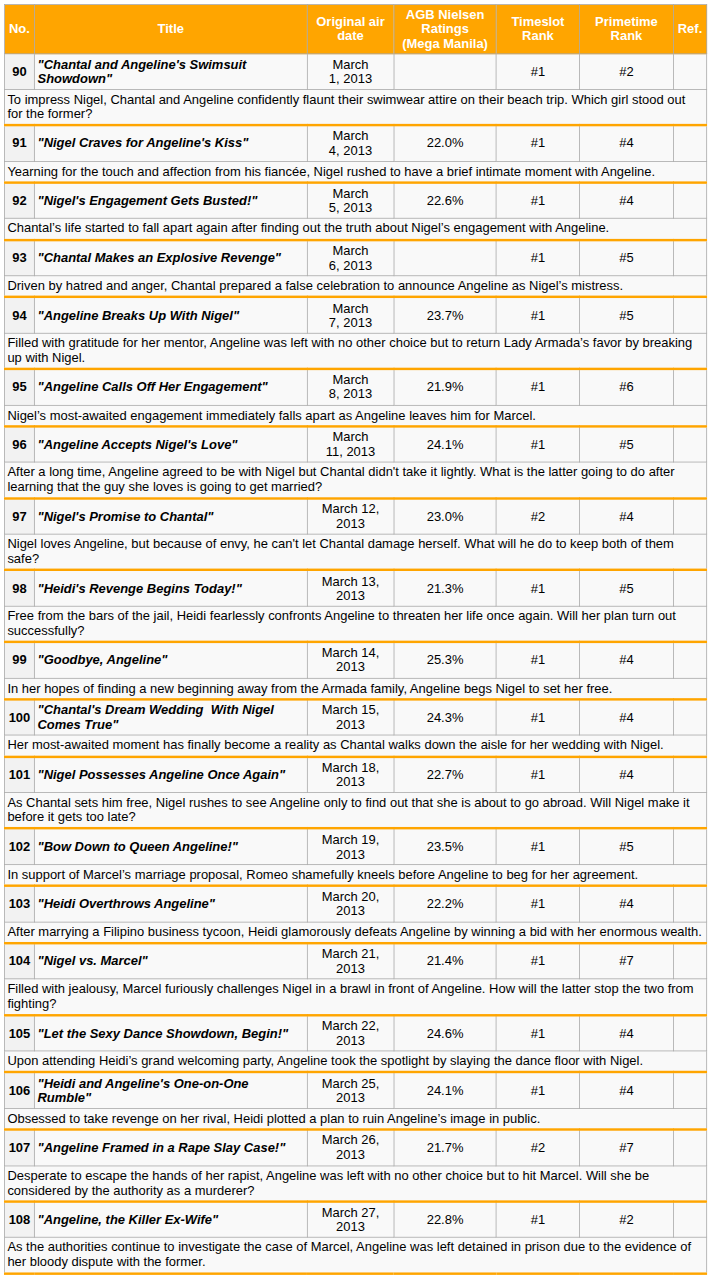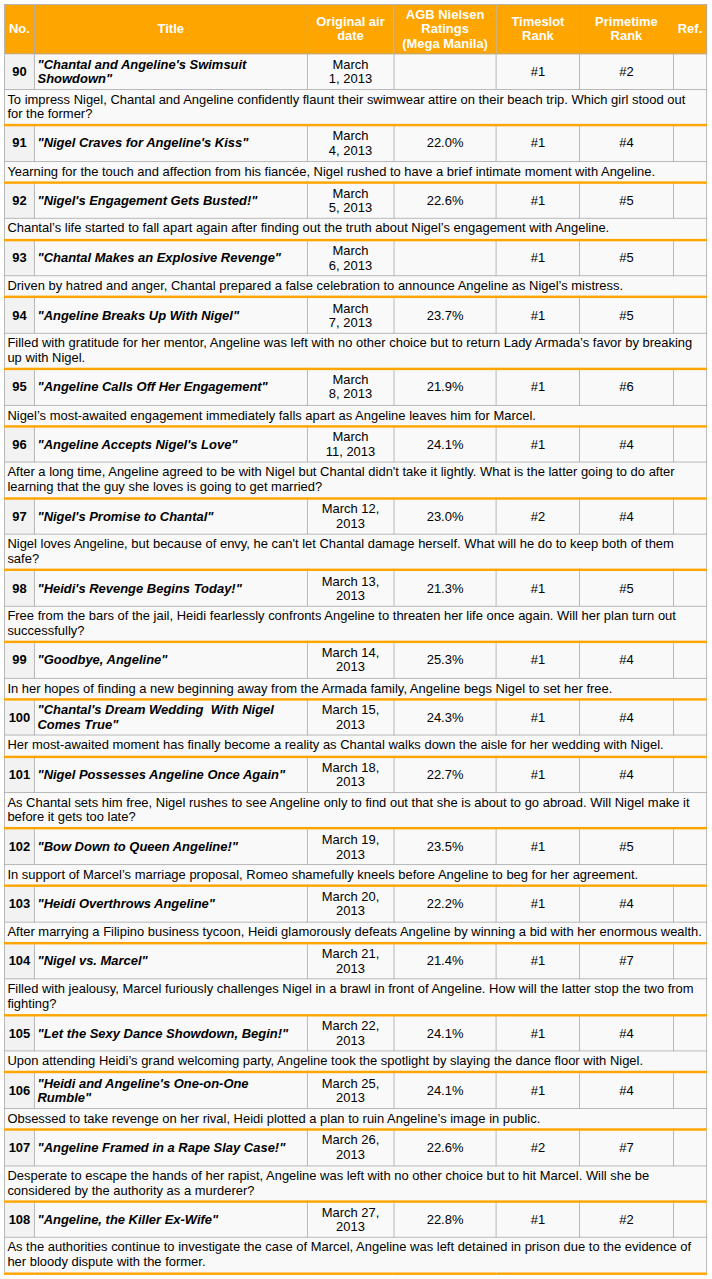92 | Primetime Rank: #4 -> #5
96 | Primetime Rank: #5 -> #4
105 | AGB Nielsen Ratings (Mega Manila): 24.6% -> 24.1%
107 | AGB Nielsen Ratings (Mega Manila): 21.7% -> 22.6%
